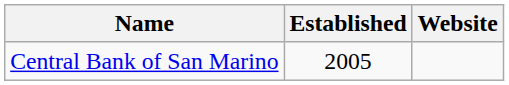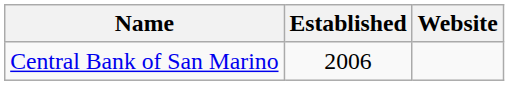Central Bank of San Marino | Established: 2005 -> 2006
